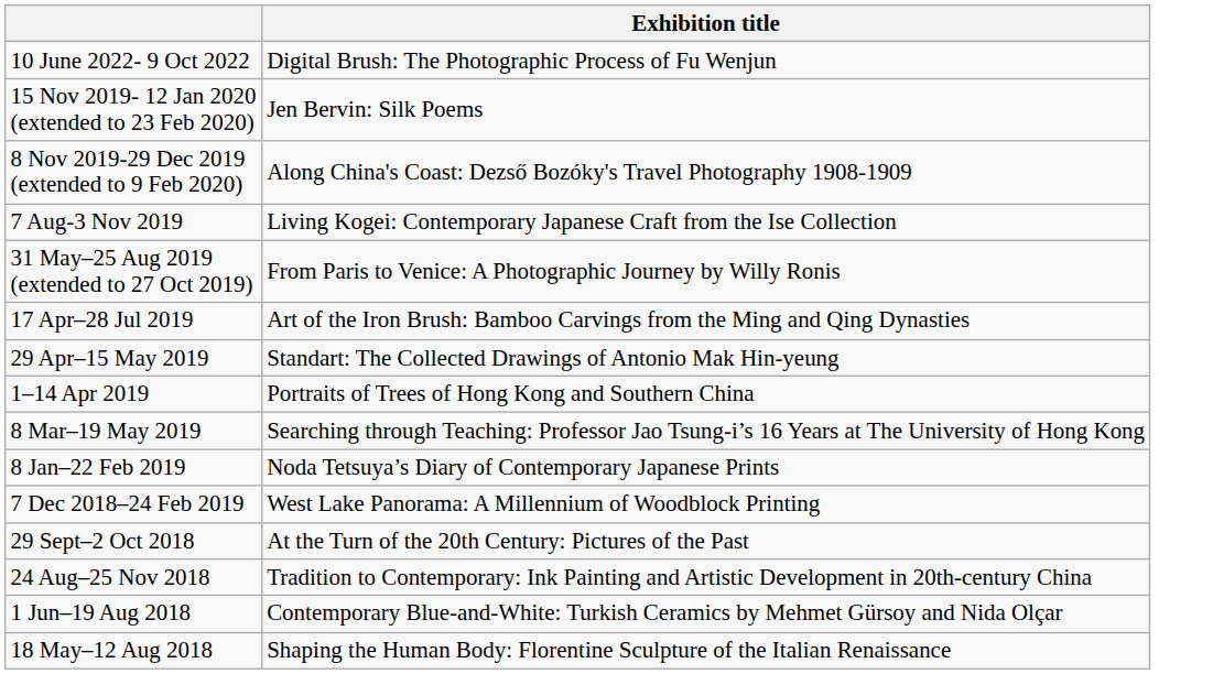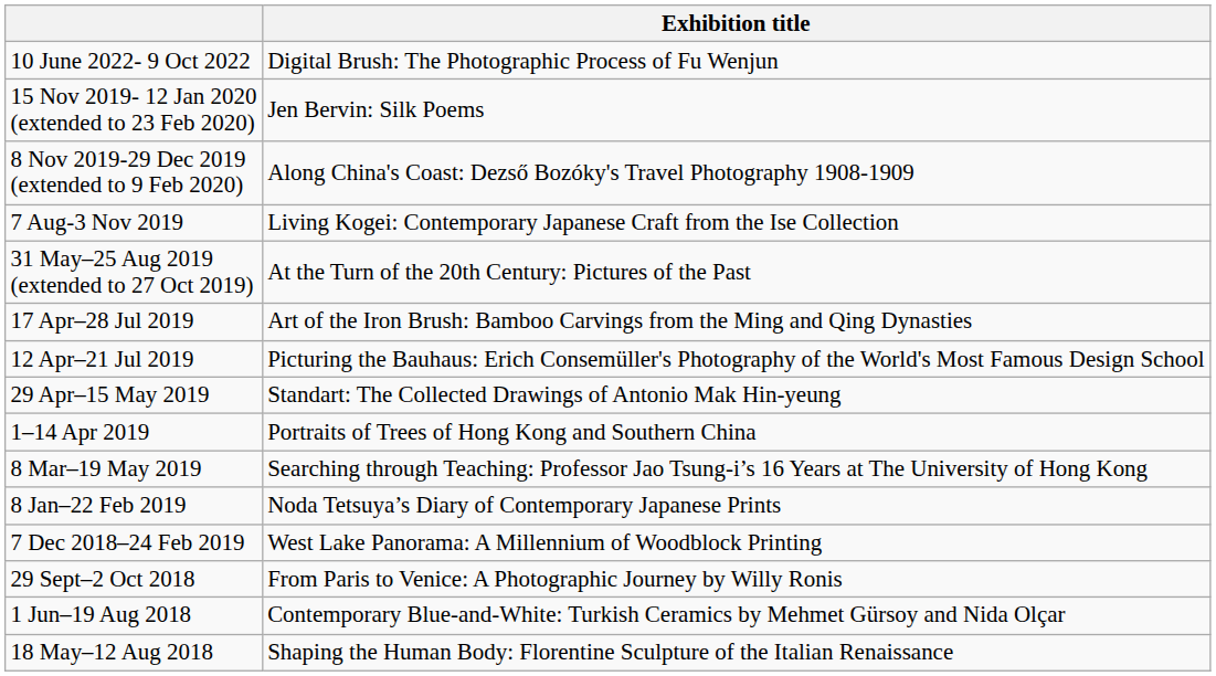31 May–25 Aug 2019 (extended to 27 Oct 2019) | Exhibition title: From Paris to Venice: A Photographic Journey by Willy Ronis -> At the Turn of the 20th Century: Pictures of the Past
+ row: 12 Apr–21 Jul 2019 | Picturing the Bauhaus: Erich Consemüller's Photography of the World's Most Famous Design School
29 Sept–2 Oct 2018 | Exhibition title: At the Turn of the 20th Century: Pictures of the Past -> From Paris to Venice: A Photographic Journey by Willy Ronis
- row: 24 Aug–25 Nov 2018 | Tradition to Contemporary: Ink Painting and Artistic Development in 20th-century China
